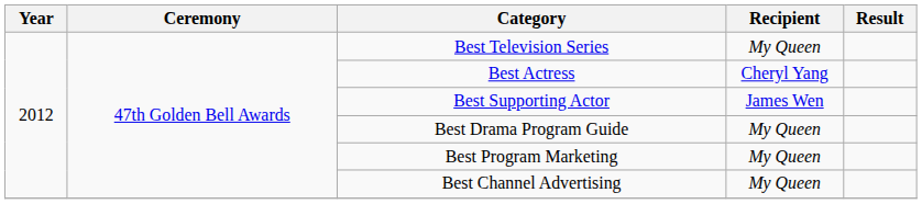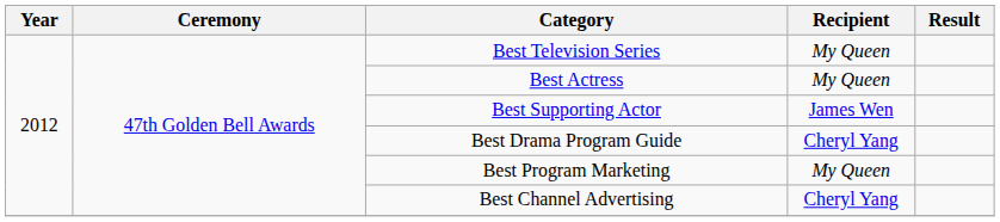Best Actress | Recipient: Cheryl Yang -> My Queen
Best Drama Program Guide | Recipient: My Queen -> Cheryl Yang
Best Channel Advertising | Recipient: My Queen -> Cheryl Yang
